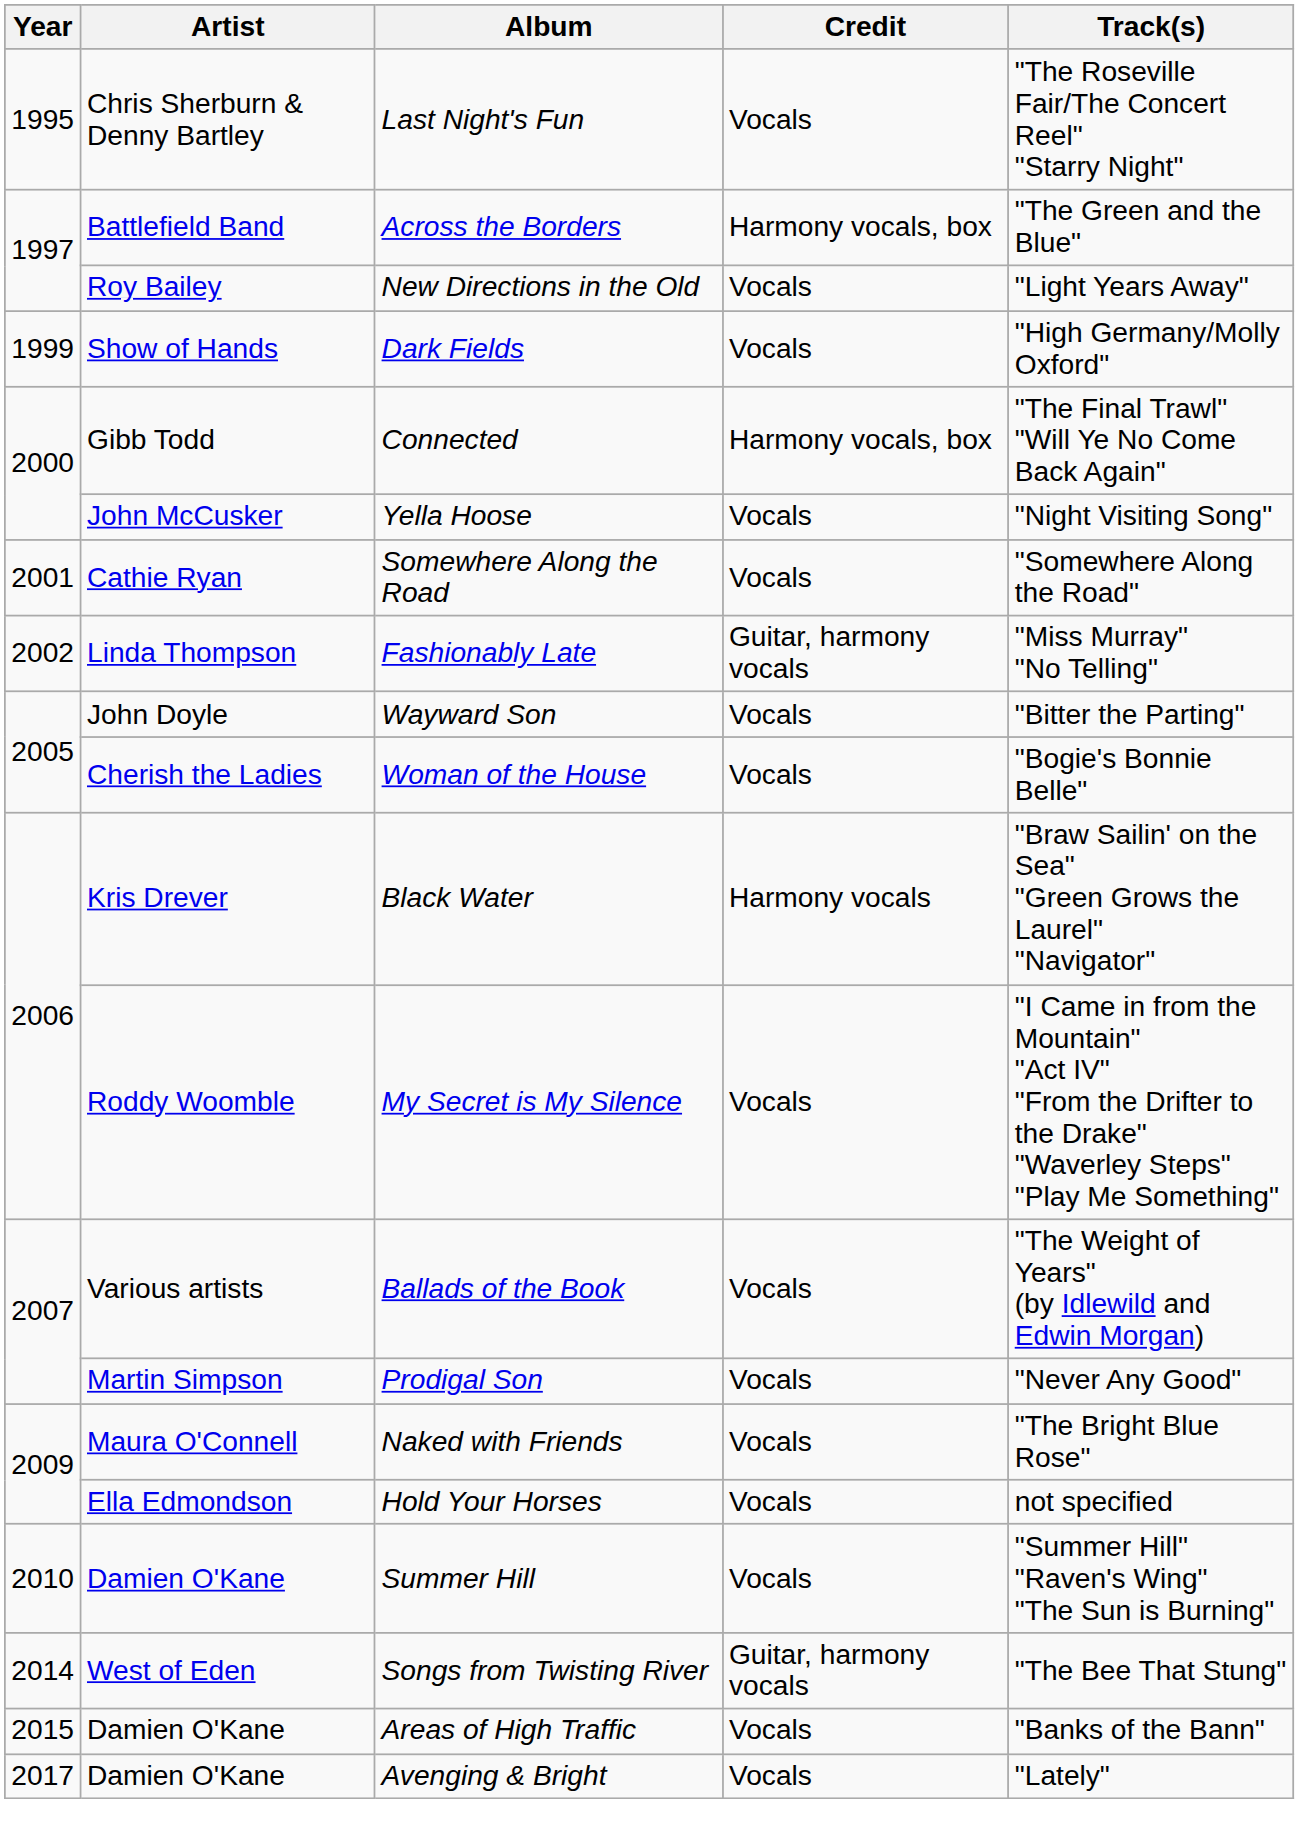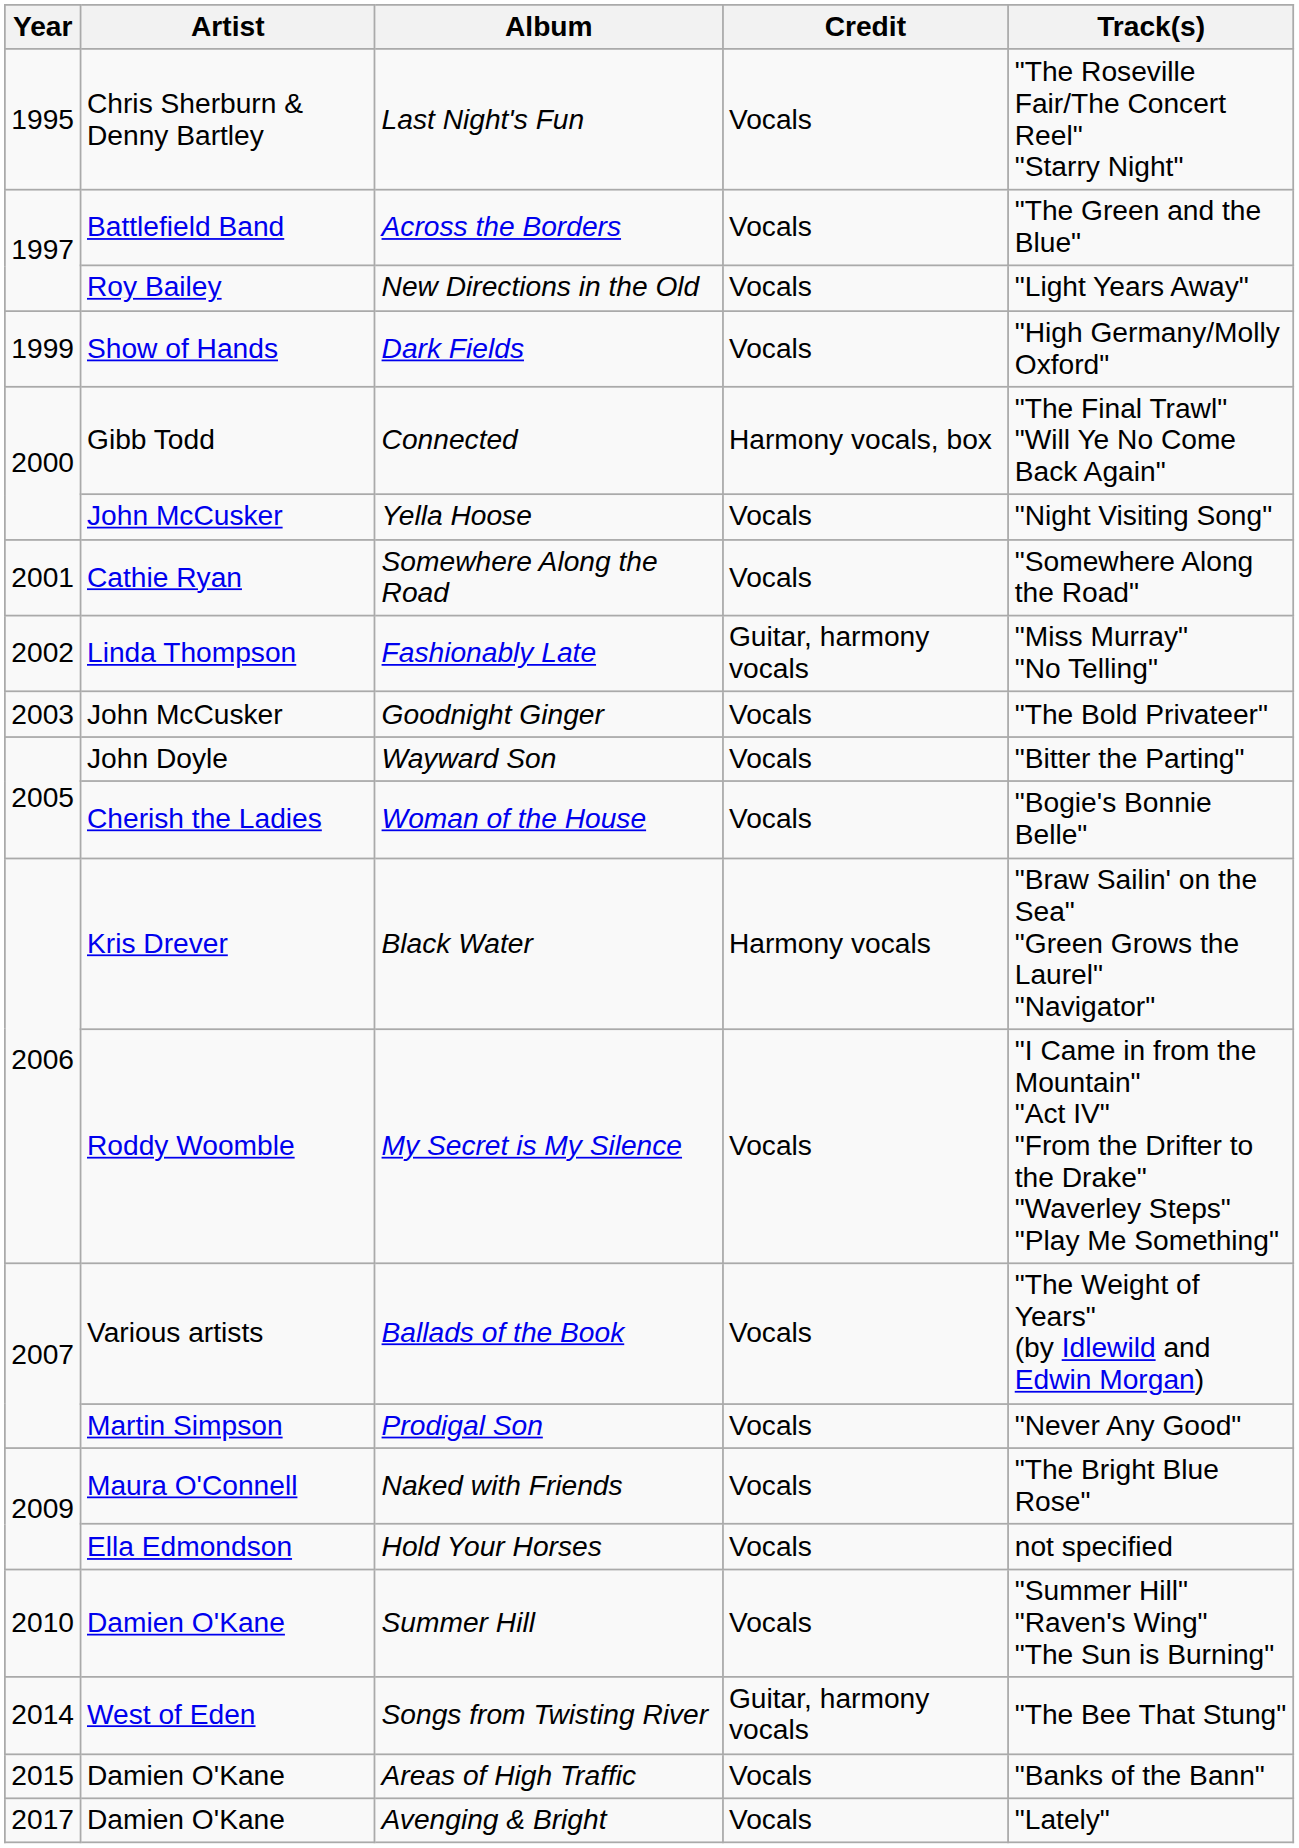Across the Borders | Credit: Harmony vocals, box -> Vocals
+ row: 2003 | John McCusker | Goodnight Ginger | Vocals | "The Bold Privateer"
